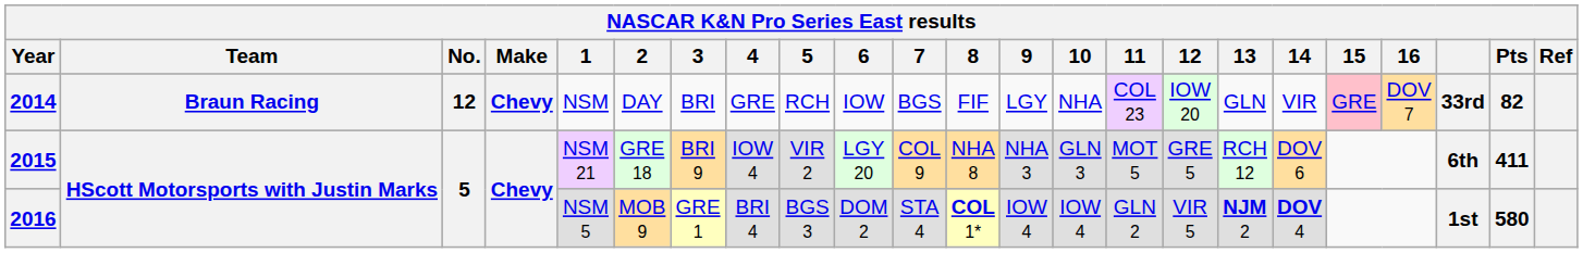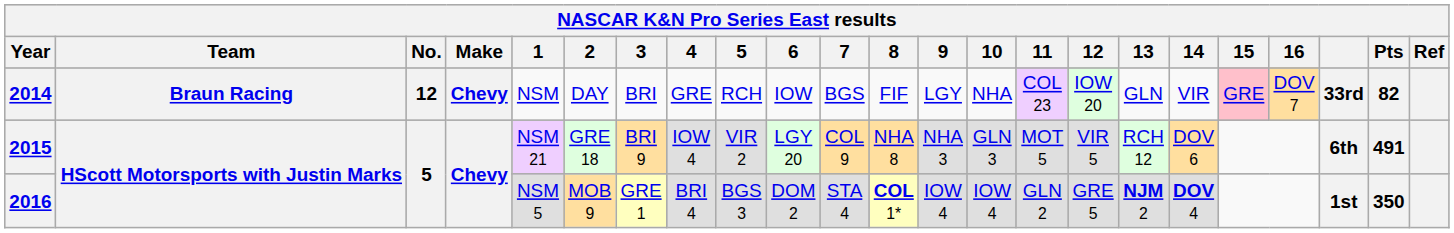2015 | 12: GRE 5 -> VIR 5
2015 | Pts: 411 -> 491
2016 | 12: VIR 5 -> GRE 5
2016 | Pts: 580 -> 350
